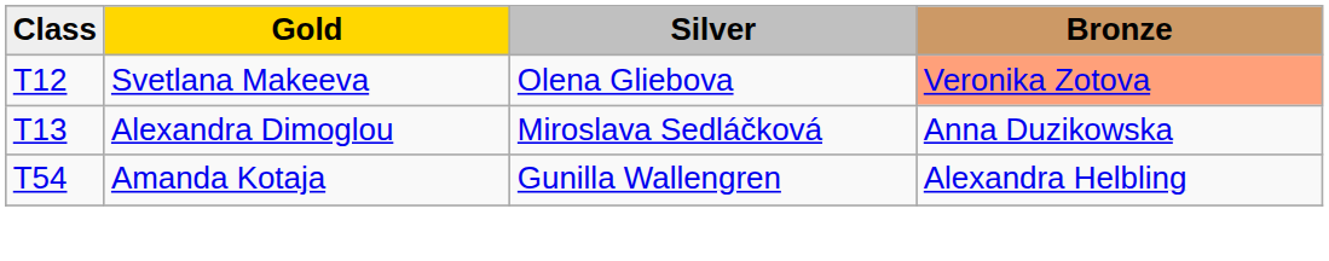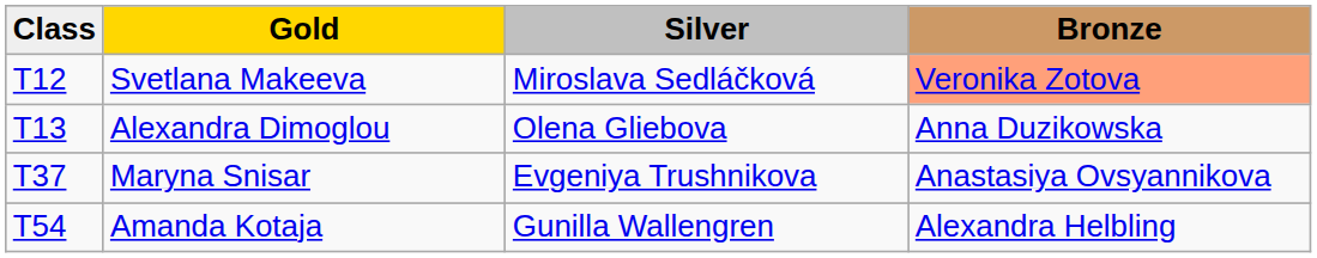Svetlana Makeeva | Silver: Olena Gliebova -> Miroslava Sedláčková
Alexandra Dimoglou | Silver: Miroslava Sedláčková -> Olena Gliebova
+ row: T37 | Maryna Snisar | Evgeniya Trushnikova | Anastasiya Ovsyannikova
